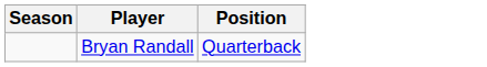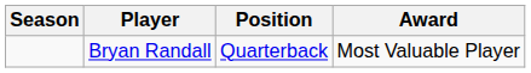+ column: Award | Most Valuable Player
